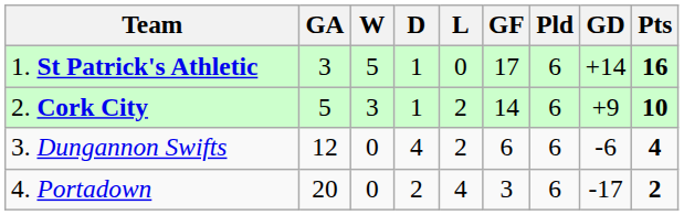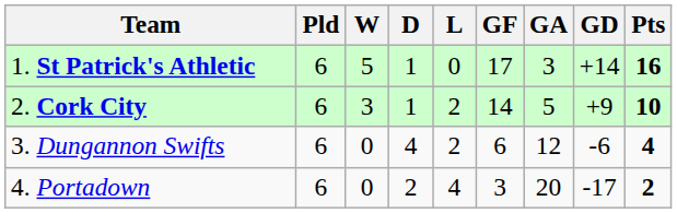columns swapped: Pld <-> GA
